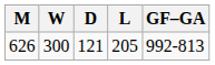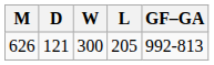columns swapped: W <-> D
